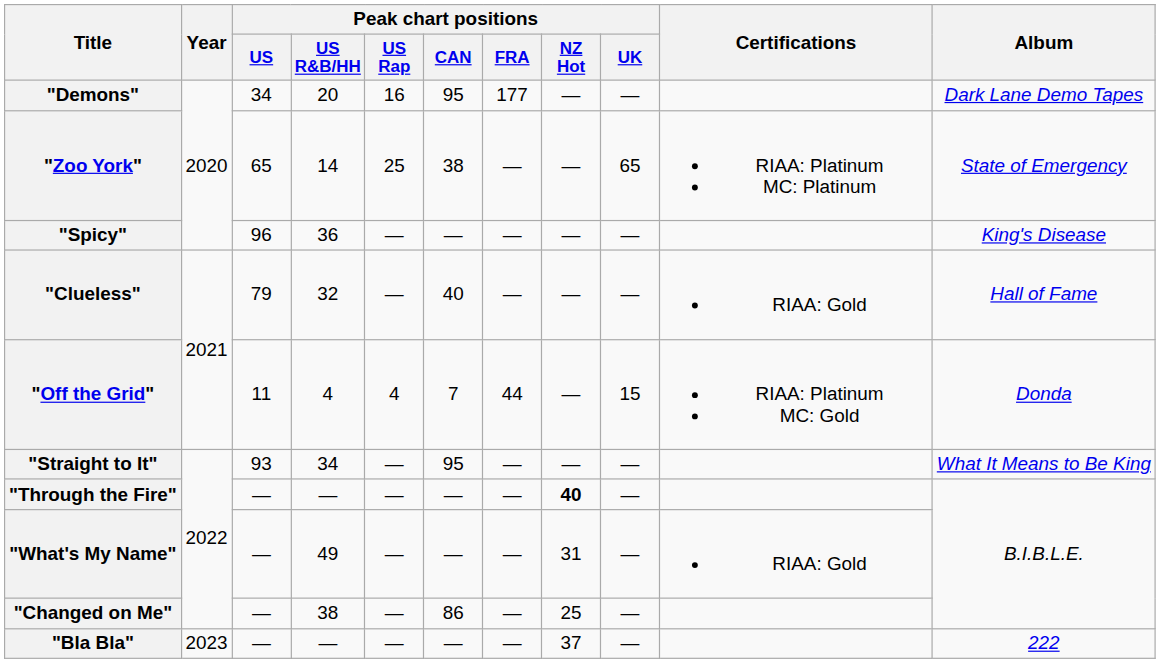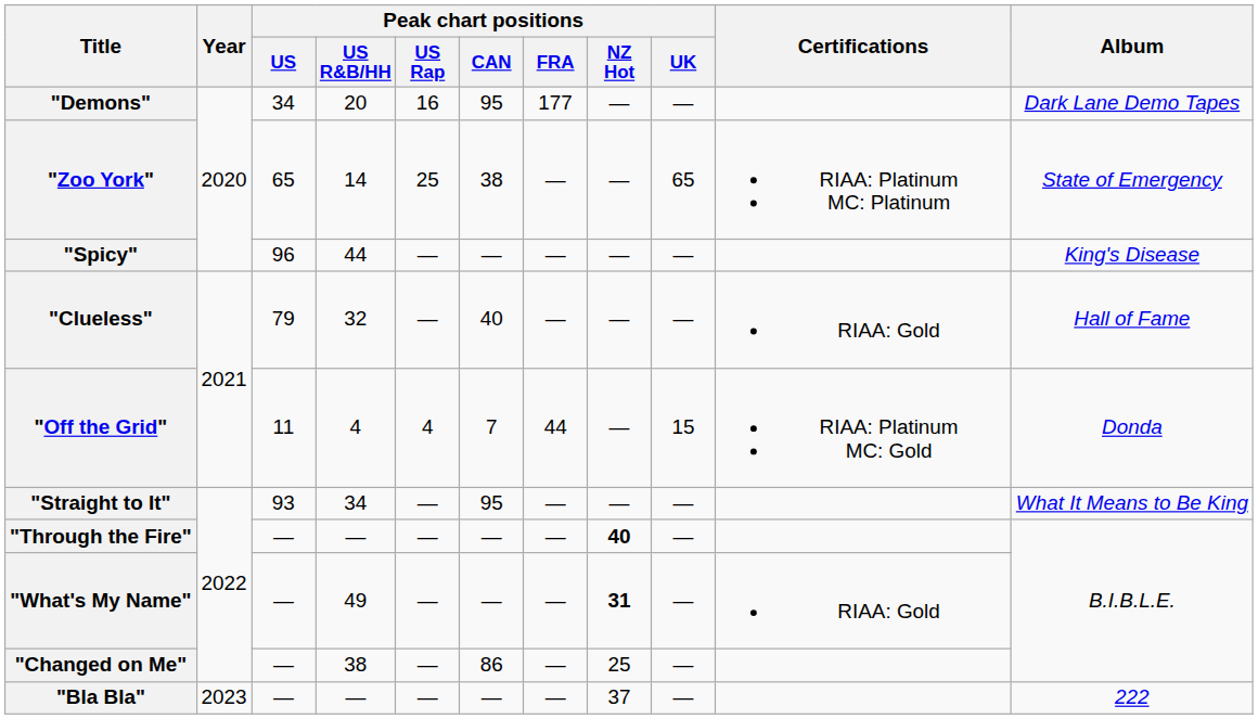"Spicy" | Peak chart positions / US R&B/HH: 36 -> 44
"What's My Name" | Peak chart positions / NZ Hot: normal -> bold
